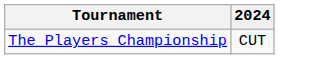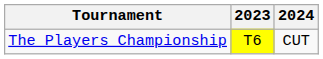+ column: 2023 | T6
